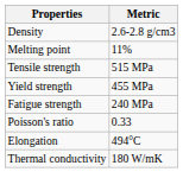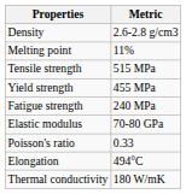+ row: Elastic modulus | 70-80 GPa
